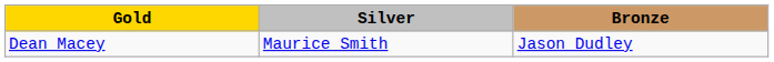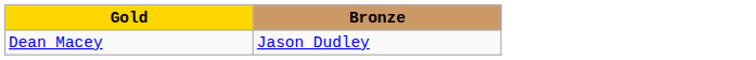- column: Silver | Maurice Smith
